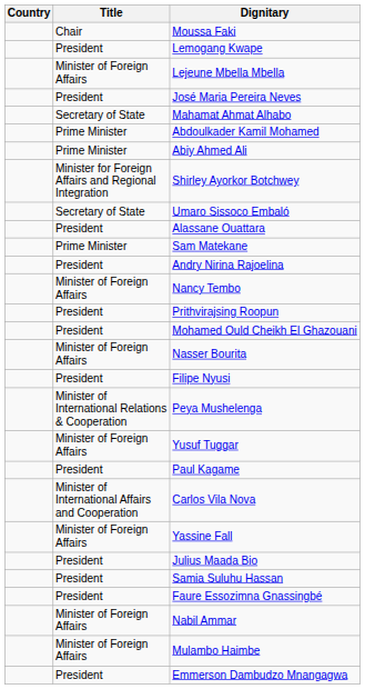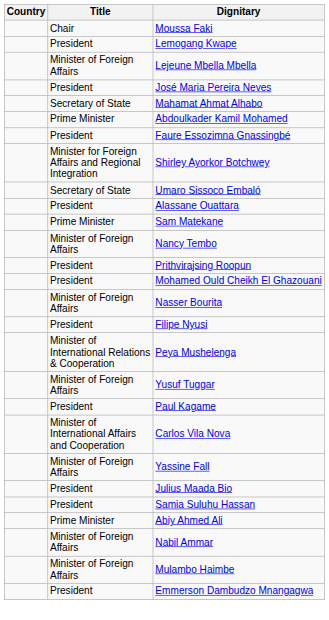rows swapped: Abiy Ahmed Ali <-> Faure Essozimna Gnassingbé
- row: President | Andry Nirina Rajoelina
